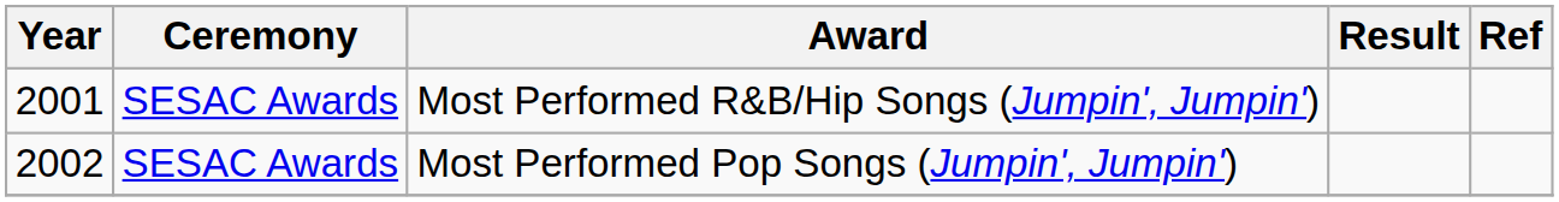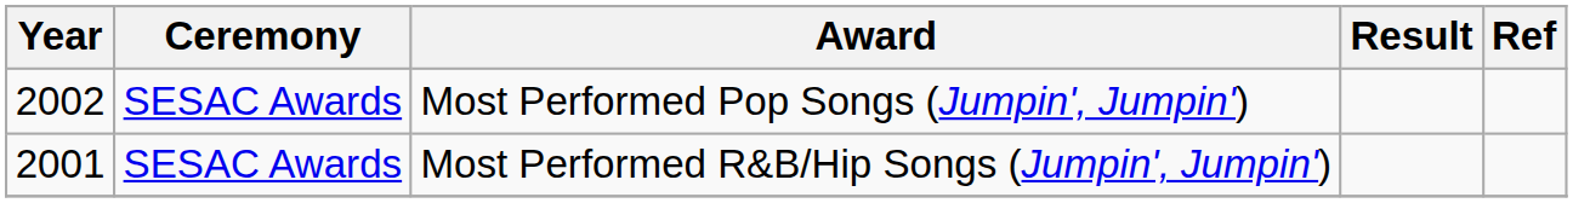rows swapped: Most Performed R&B/Hip Songs (Jumpin', Jumpin') <-> Most Performed Pop Songs (Jumpin', Jumpin')
